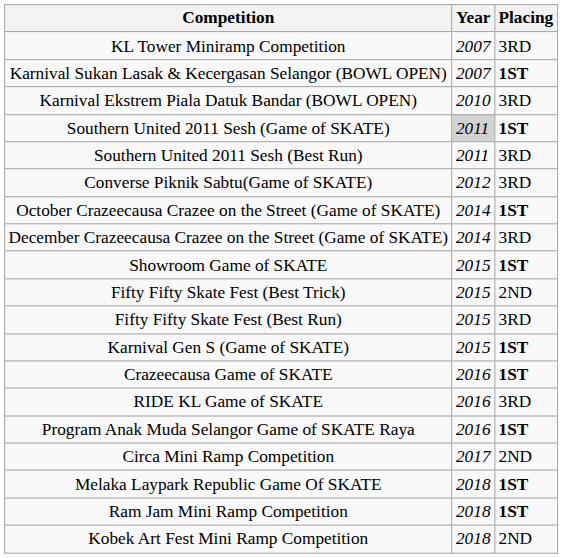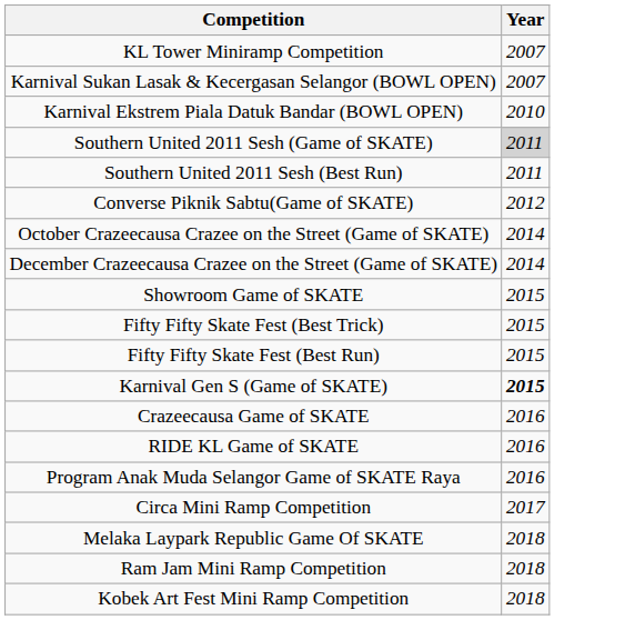- column: Placing | 3RD | 1ST | 3RD | 1ST | 3RD | 3RD | 1ST | 3RD | 1ST | 2ND | 3RD | 1ST | 1ST | 3RD | 1ST | 2ND | 1ST | 1ST | 2ND
Karnival Gen S (Game of SKATE) | Year: normal -> bold
